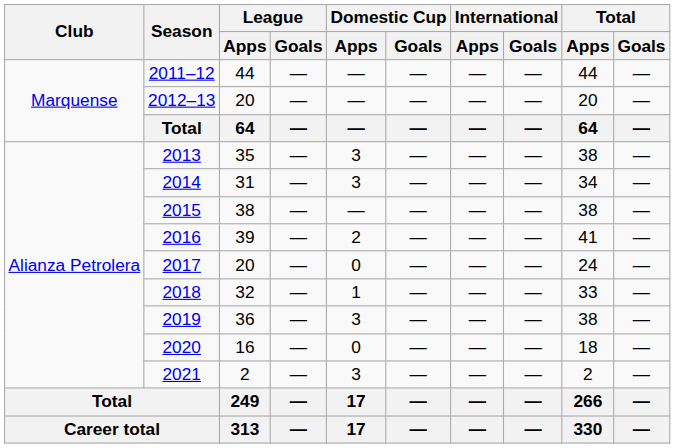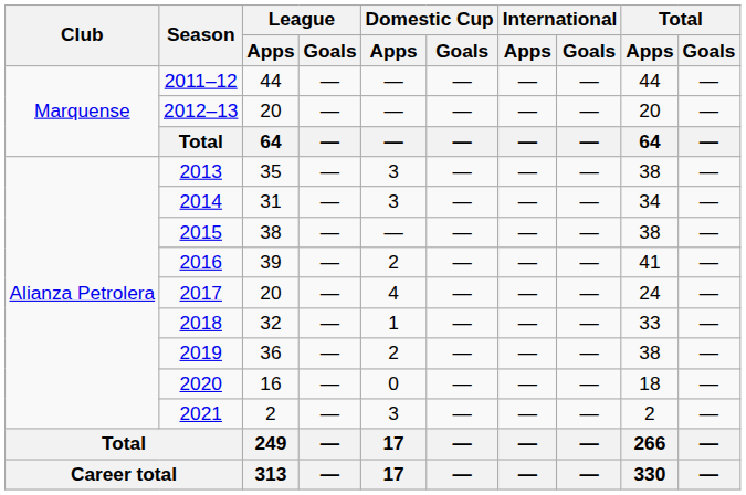2017 | Domestic Cup / Apps: 0 -> 4
2019 | Domestic Cup / Apps: 3 -> 2
